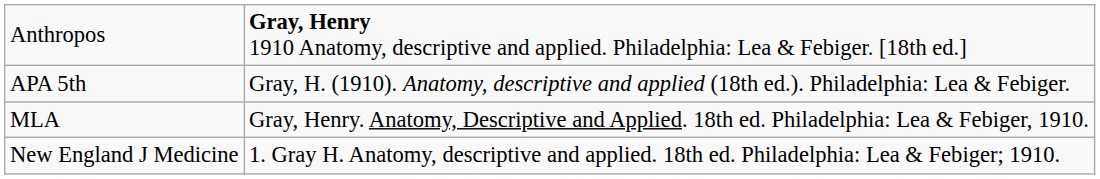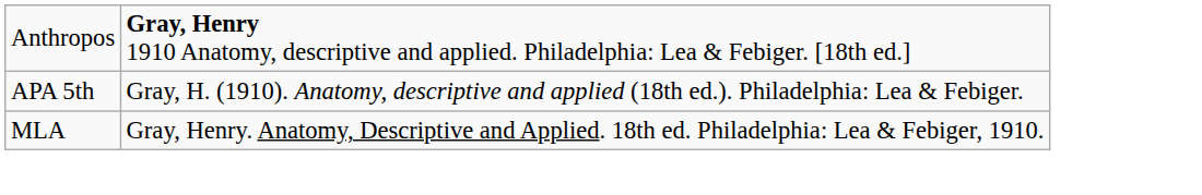- row: New England J Medicine | 1. Gray H. Anatomy, descriptive and applied. 18th ed. Philadelphia: Lea & Febiger; 1910.
